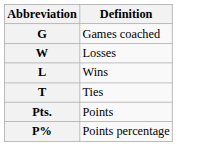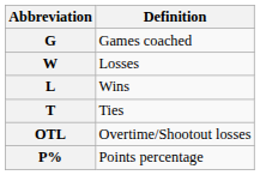+ row: OTL | Overtime/Shootout losses
- row: Pts. | Points
